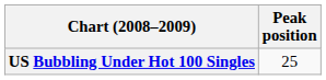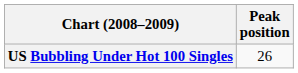US Bubbling Under Hot 100 Singles | Peak position: 25 -> 26
